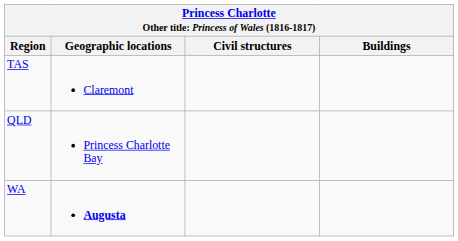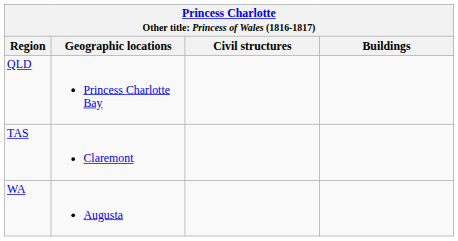rows swapped: QLD <-> TAS
WA | Geographic locations: bold -> normal
